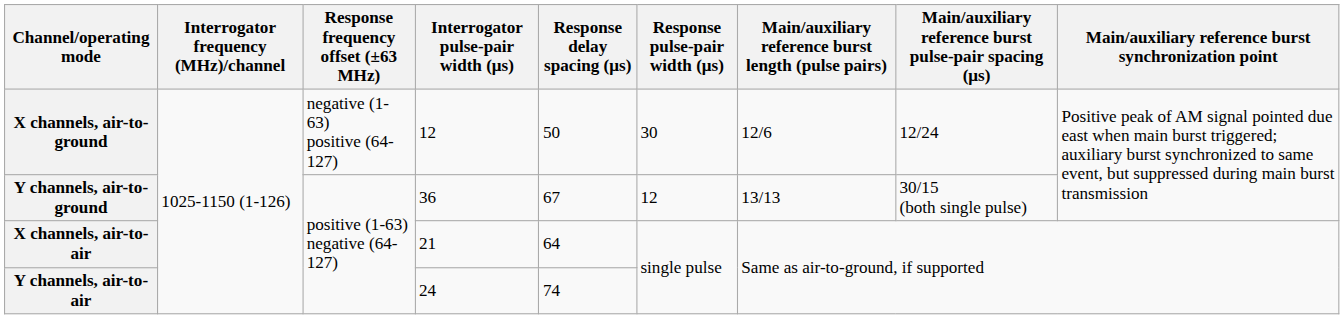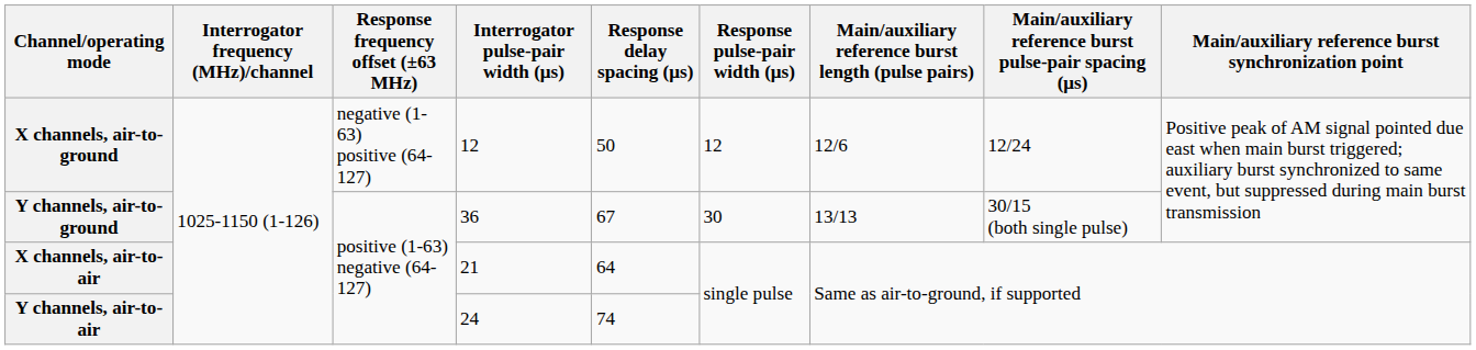X channels, air-to-ground | Response pulse-pair width (μs): 30 -> 12
Y channels, air-to-ground | Response pulse-pair width (μs): 12 -> 30
